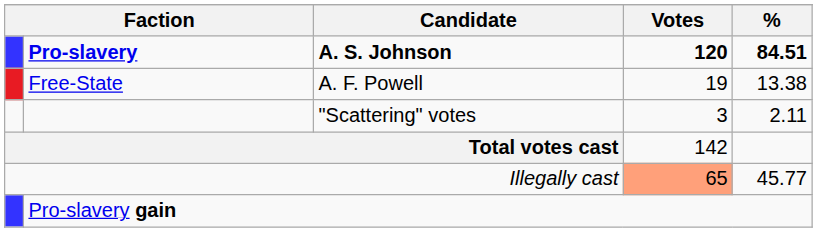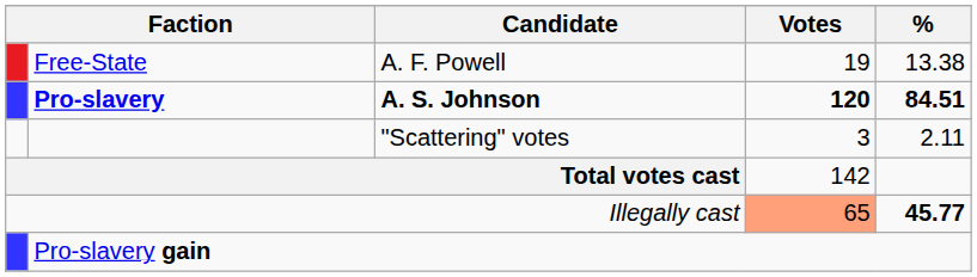rows swapped: Pro-slavery <-> Free-State
Illegally cast | %: normal -> bold
